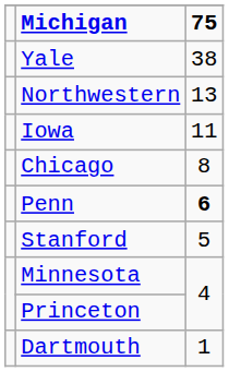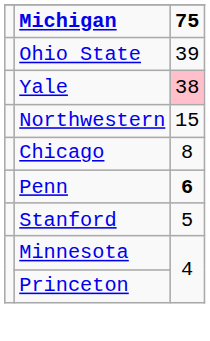+ row: Ohio State | 39
Yale | 75: no background -> pink background
Northwestern | 75: 13 -> 15
- row: Iowa | 11
- row: Dartmouth | 1
